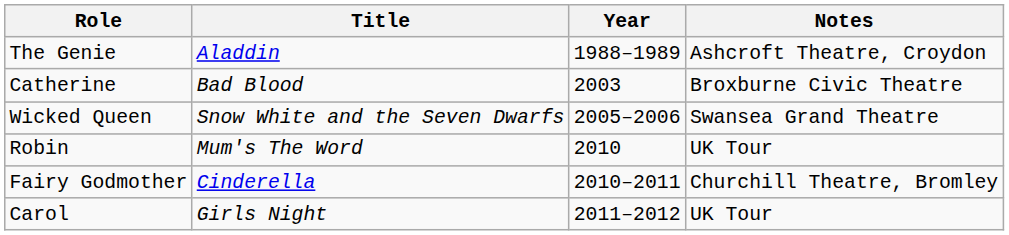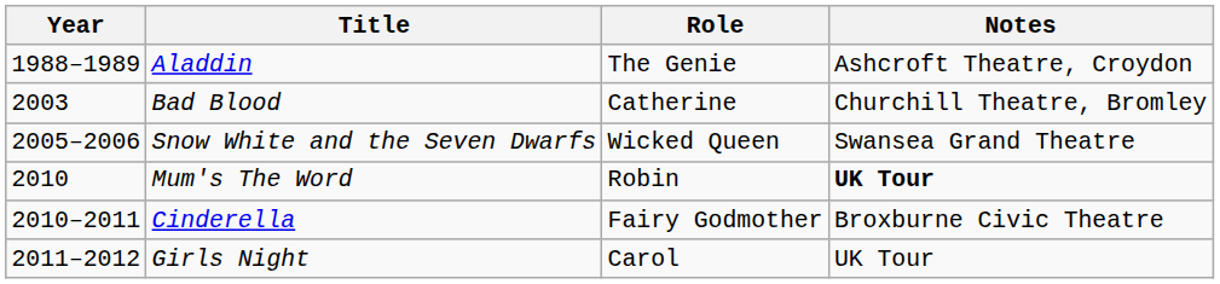columns swapped: Year <-> Role
Bad Blood | Notes: Broxburne Civic Theatre -> Churchill Theatre, Bromley
Mum's The Word | Notes: normal -> bold
Cinderella | Notes: Churchill Theatre, Bromley -> Broxburne Civic Theatre
